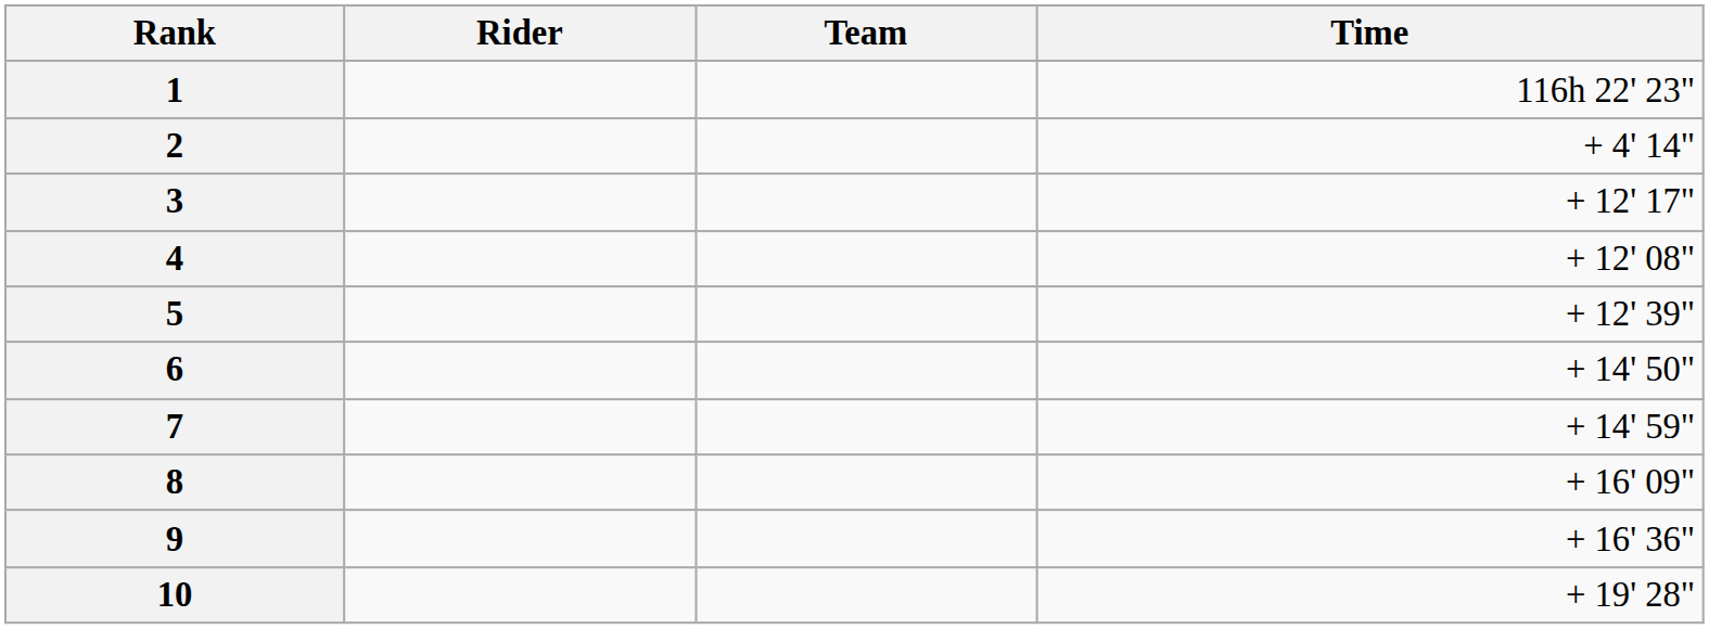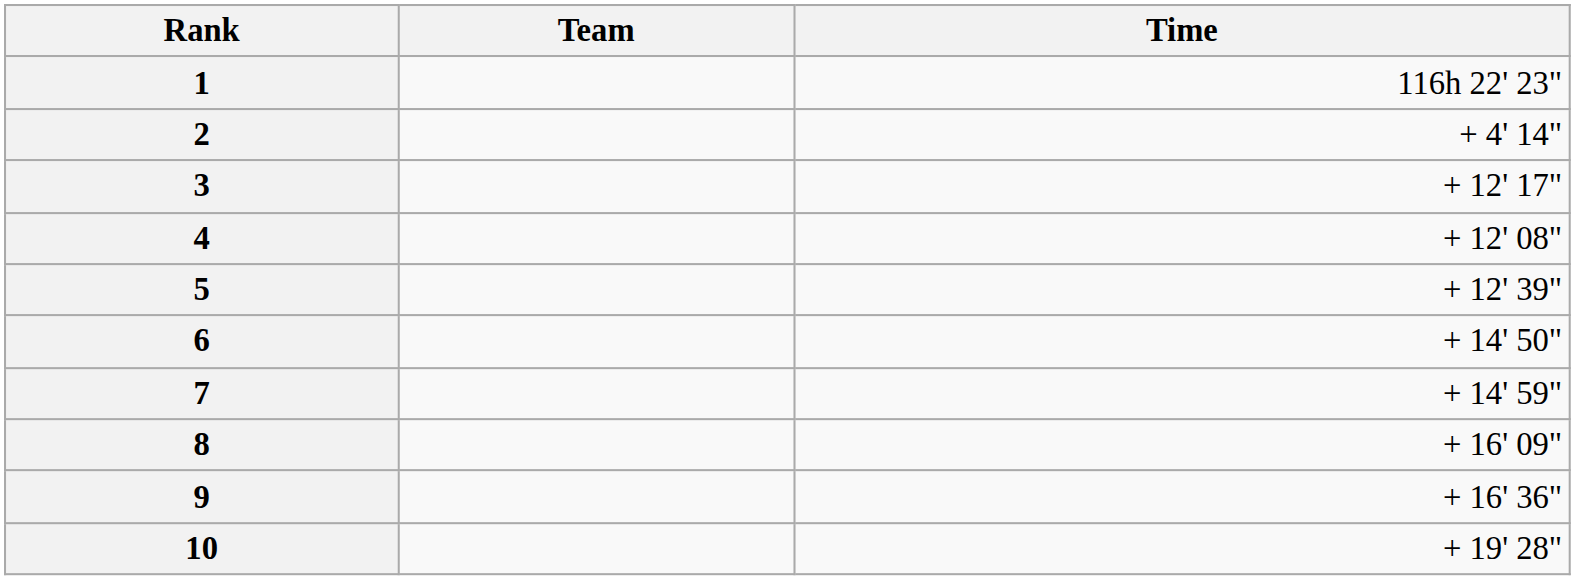- column: Rider
